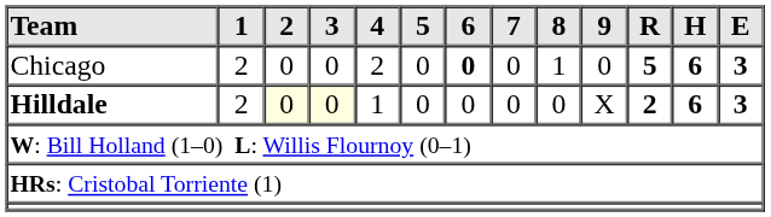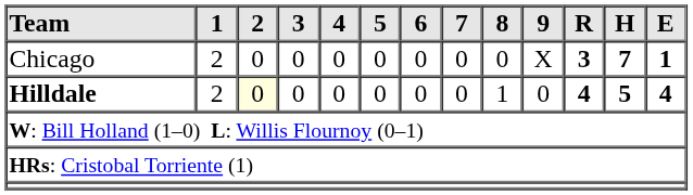Chicago | 4: 2 -> 0
Chicago | 6: bold -> normal
Chicago | 8: 1 -> 0
Chicago | 9: 0 -> X
Chicago | R: 5 -> 3
Chicago | H: 6 -> 7
Chicago | E: 3 -> 1
Hilldale | 3: lightyellow background -> no background
Hilldale | 4: 1 -> 0
Hilldale | 8: 0 -> 1
Hilldale | 9: X -> 0
Hilldale | R: 2 -> 4
Hilldale | H: 6 -> 5
Hilldale | E: 3 -> 4
